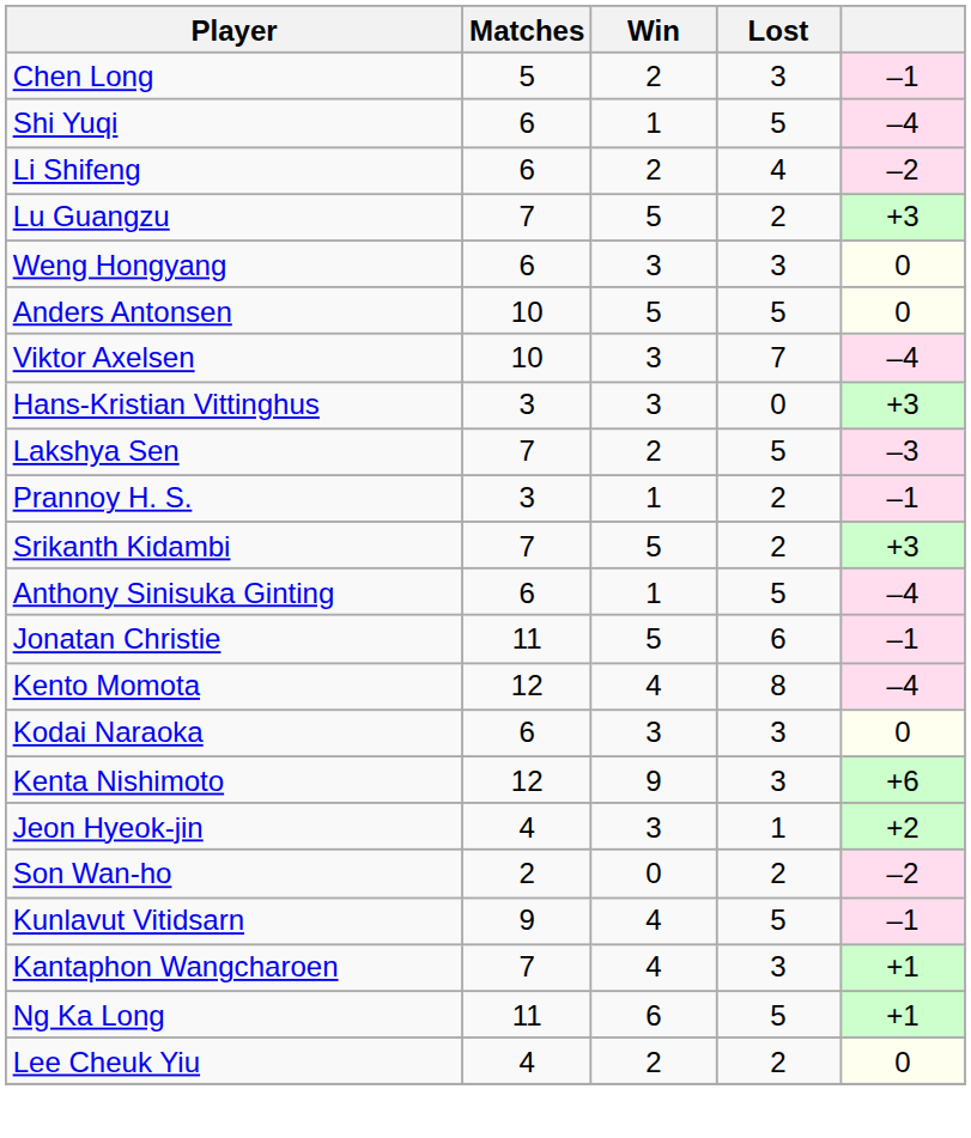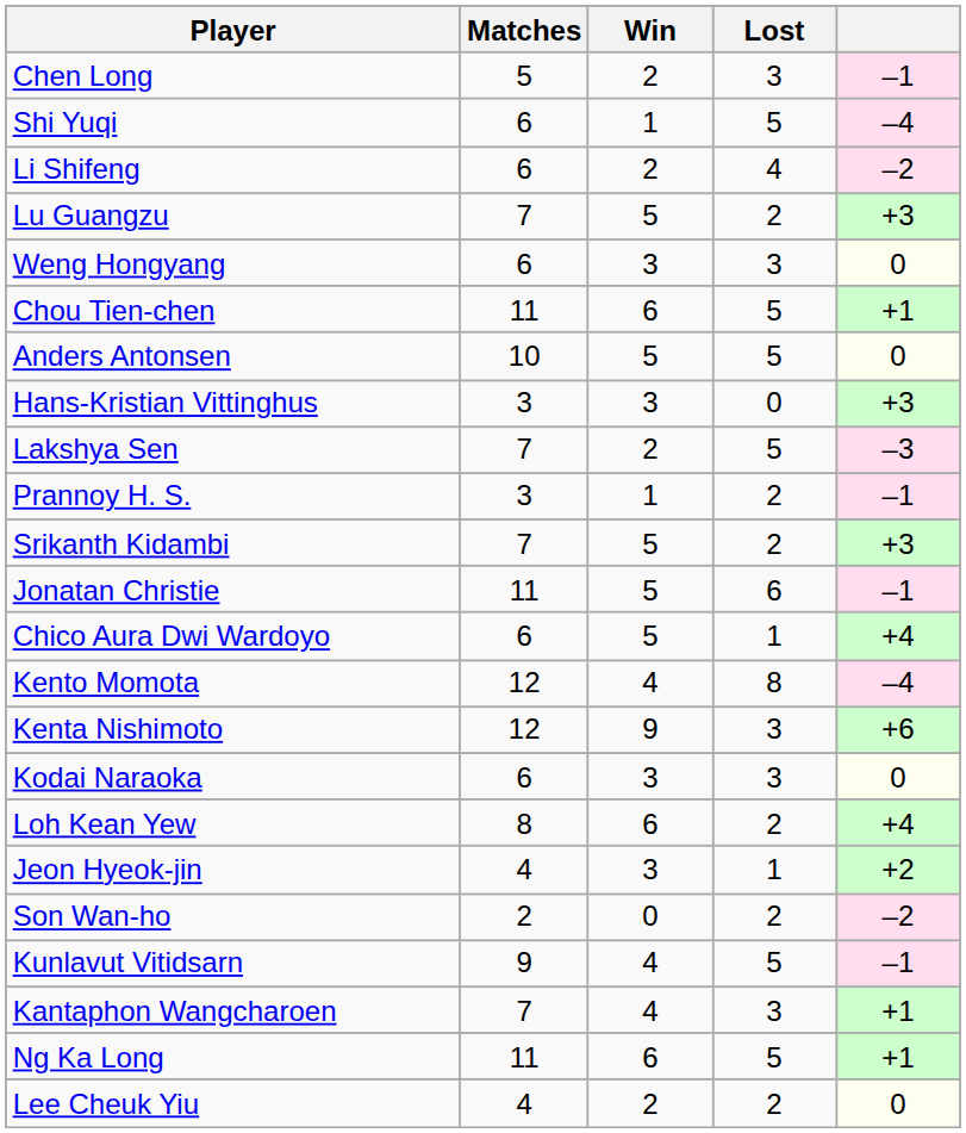+ row: Chou Tien-chen | 11 | 6 | 5 | +1
- row: Viktor Axelsen | 10 | 3 | 7 | –4
- row: Anthony Sinisuka Ginting | 6 | 1 | 5 | –4
+ row: Chico Aura Dwi Wardoyo | 6 | 5 | 1 | +4
rows swapped: Kodai Naraoka <-> Kenta Nishimoto
+ row: Loh Kean Yew | 8 | 6 | 2 | +4
